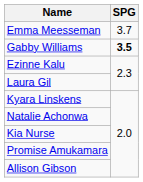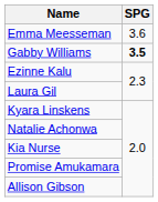Emma Meesseman | SPG: 3.7 -> 3.6
